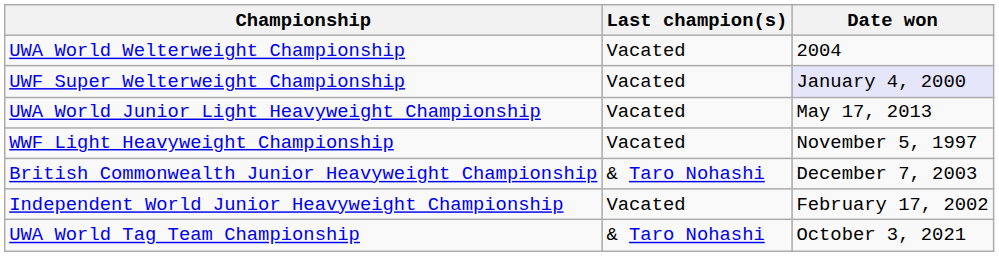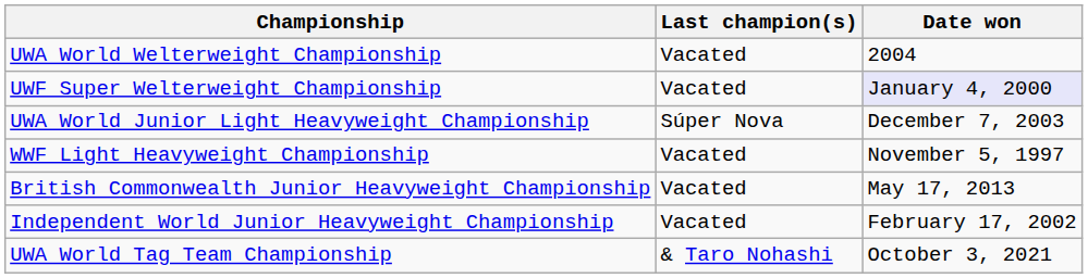UWA World Junior Light Heavyweight Championship | Last champion(s): Vacated -> Súper Nova
UWA World Junior Light Heavyweight Championship | Date won: May 17, 2013 -> December 7, 2003
British Commonwealth Junior Heavyweight Championship | Last champion(s): & Taro Nohashi -> Vacated
British Commonwealth Junior Heavyweight Championship | Date won: December 7, 2003 -> May 17, 2013
